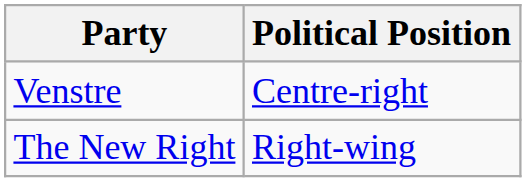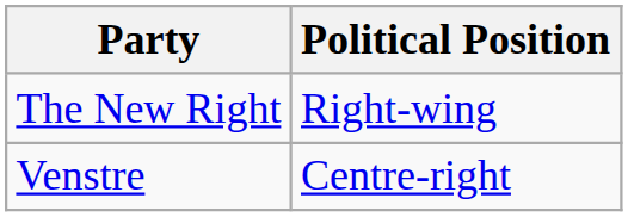rows swapped: The New Right <-> Venstre
